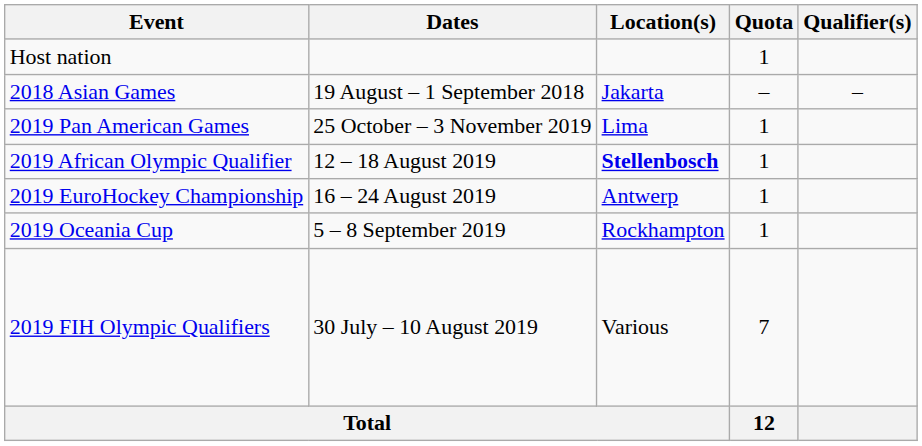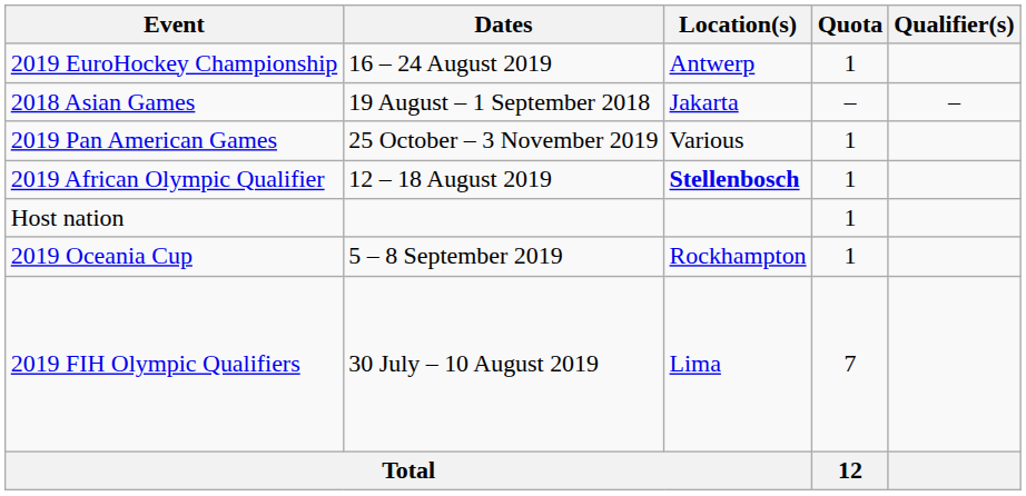rows swapped: Host nation <-> 2019 EuroHockey Championship
2019 Pan American Games | Location(s): Lima -> Various
2019 FIH Olympic Qualifiers | Location(s): Various -> Lima
